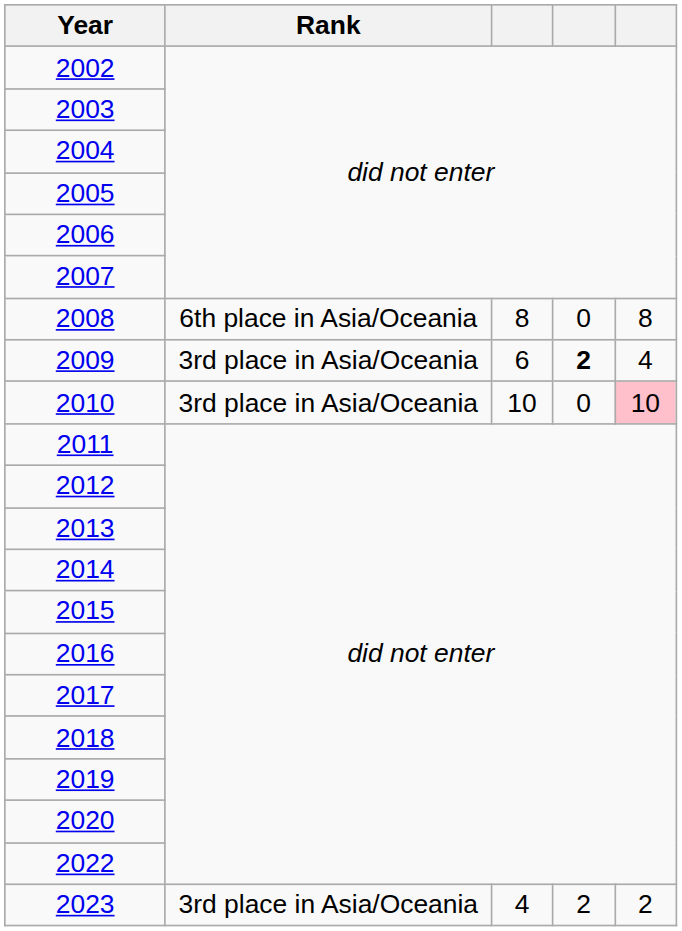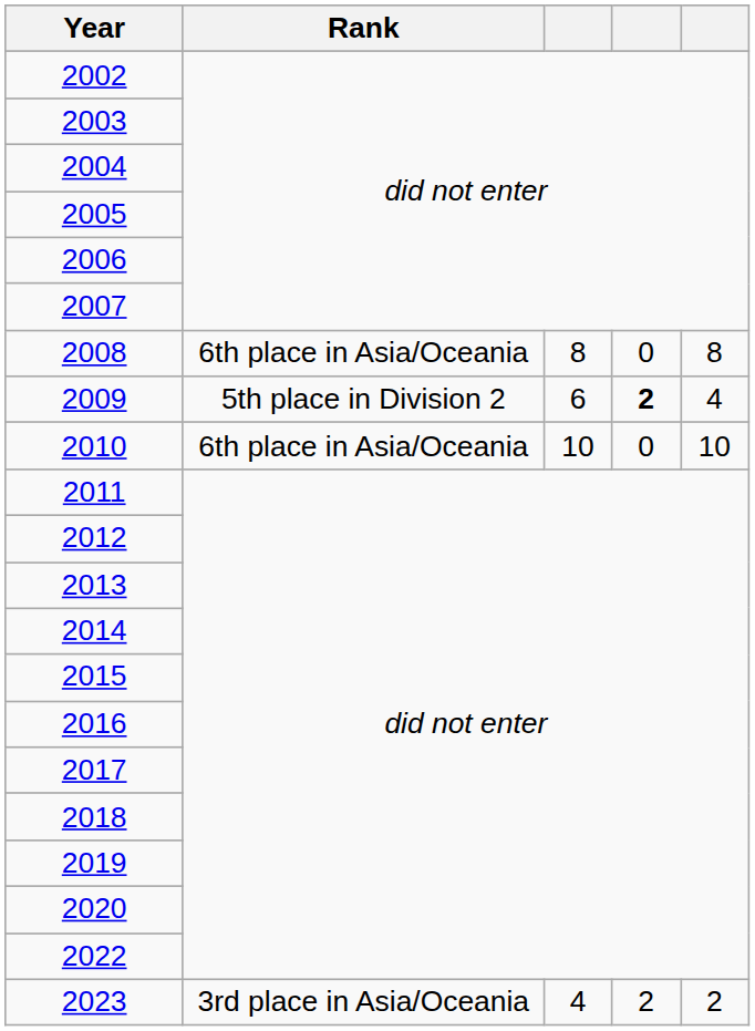2009 | Rank: 3rd place in Asia/Oceania -> 5th place in Division 2
2010 | Rank: 3rd place in Asia/Oceania -> 6th place in Asia/Oceania
2010 | column 5: pink background -> no background
